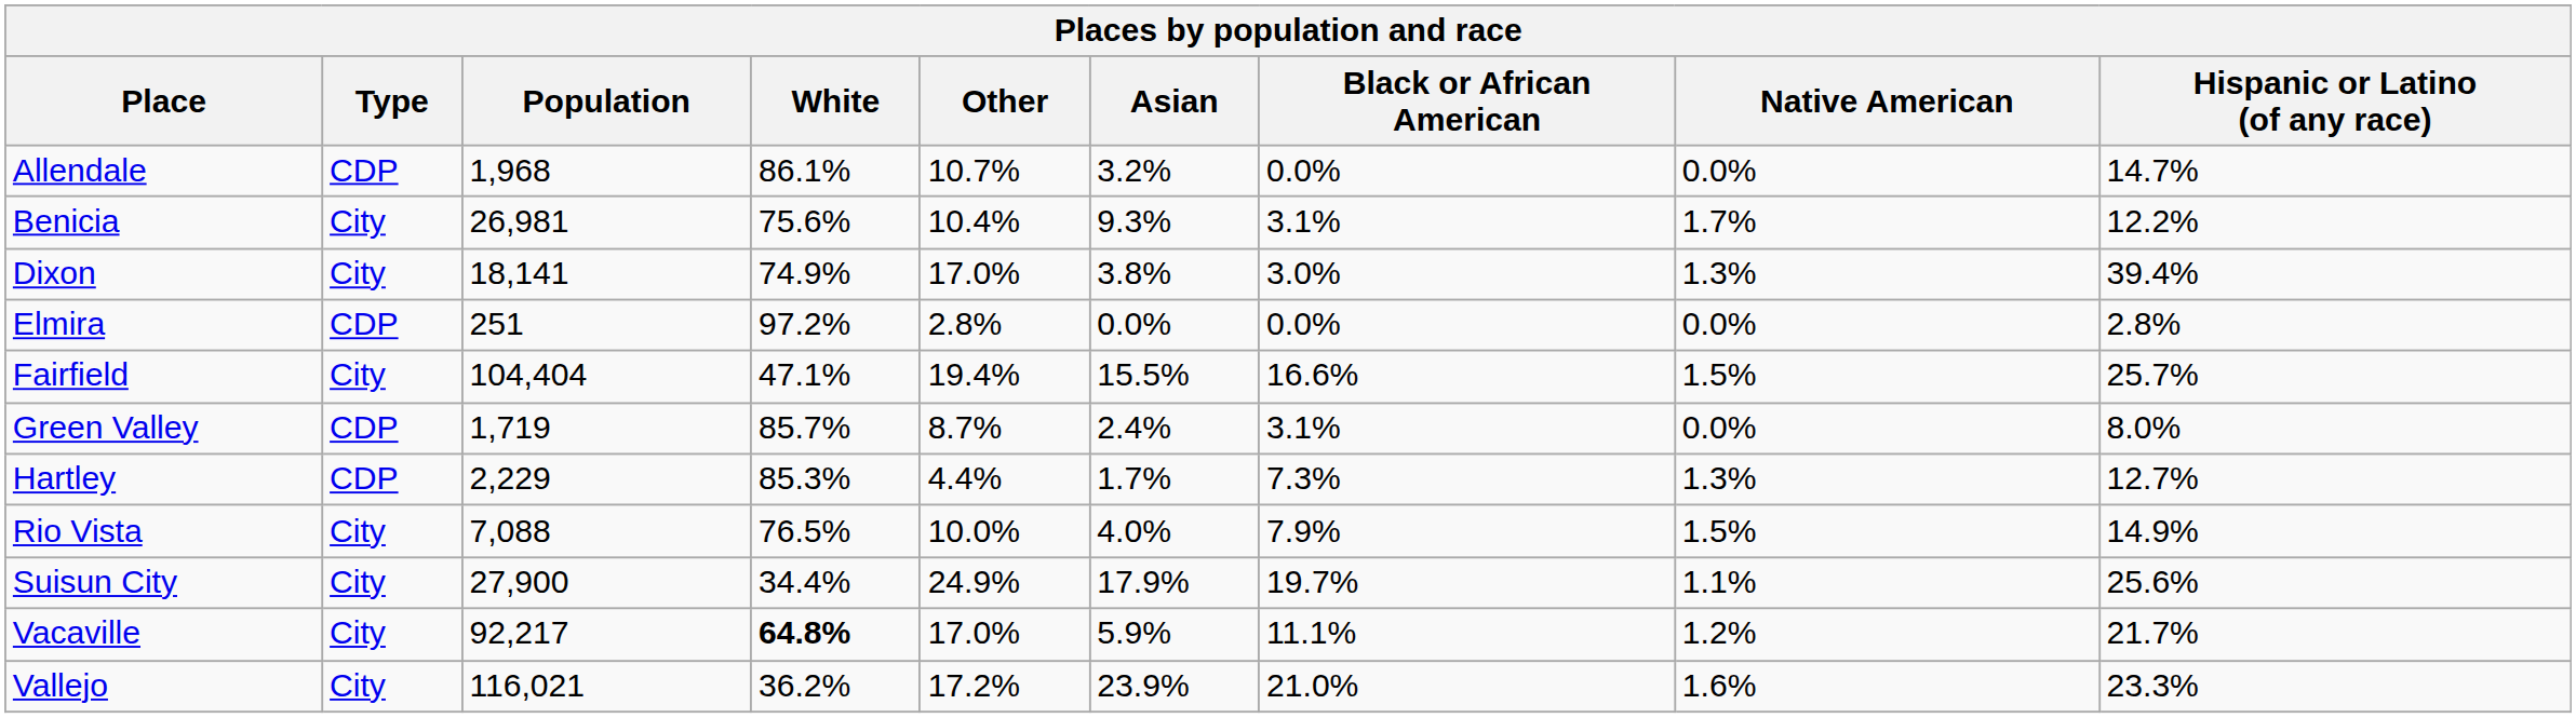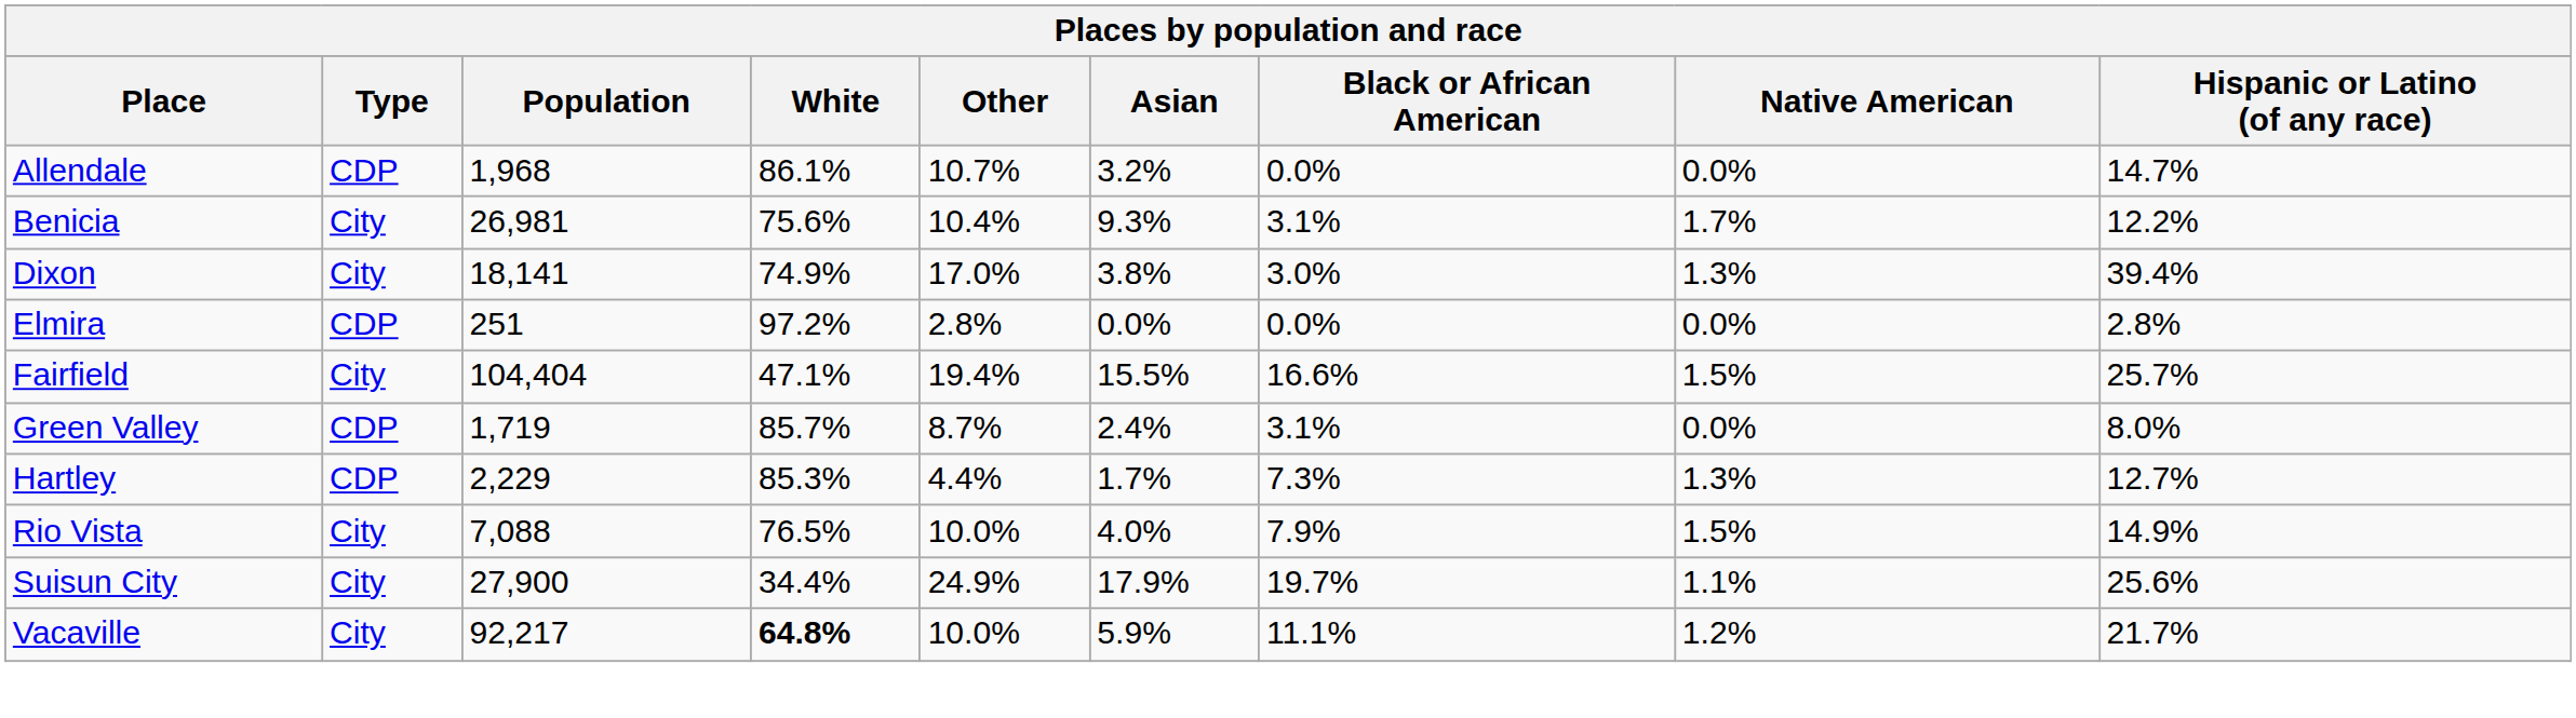Vacaville | Other: 17.0% -> 10.0%
- row: Vallejo | City | 116,021 | 36.2% | 17.2% | 23.9% | 21.0% | 1.6% | 23.3%
